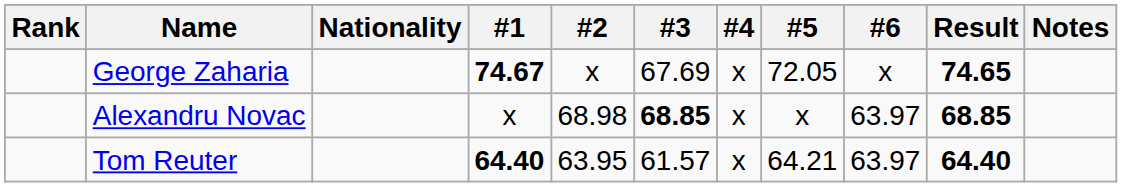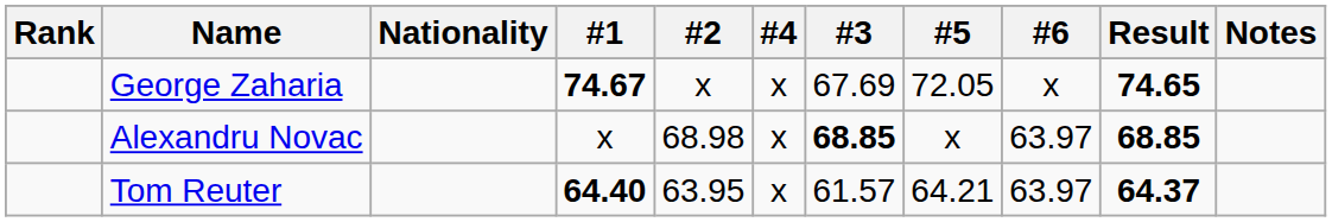columns swapped: #3 <-> #4
Tom Reuter | Result: 64.40 -> 64.37
